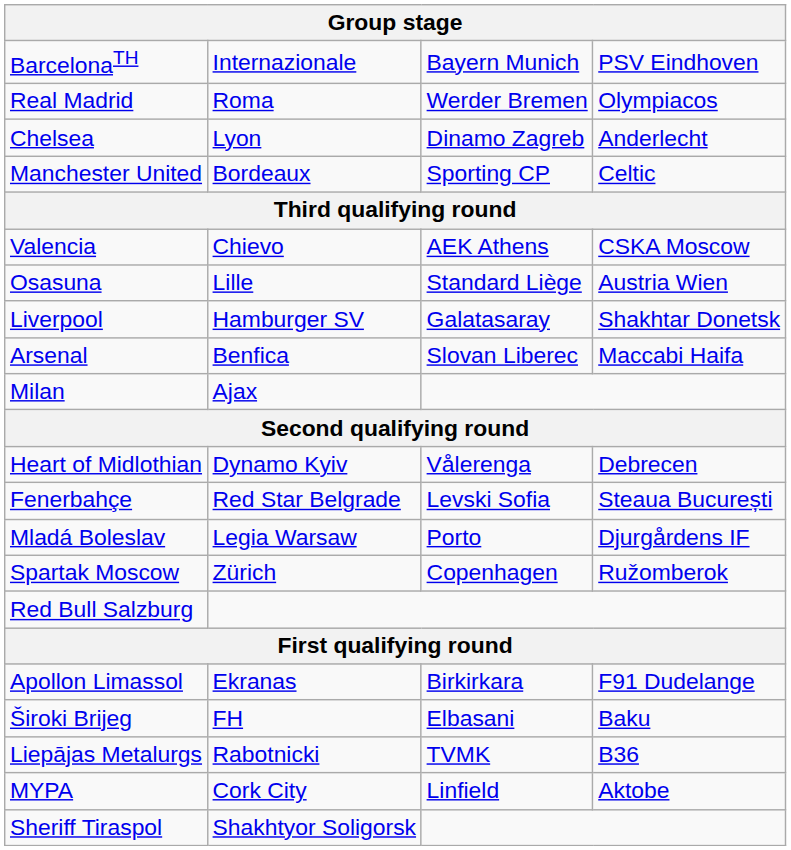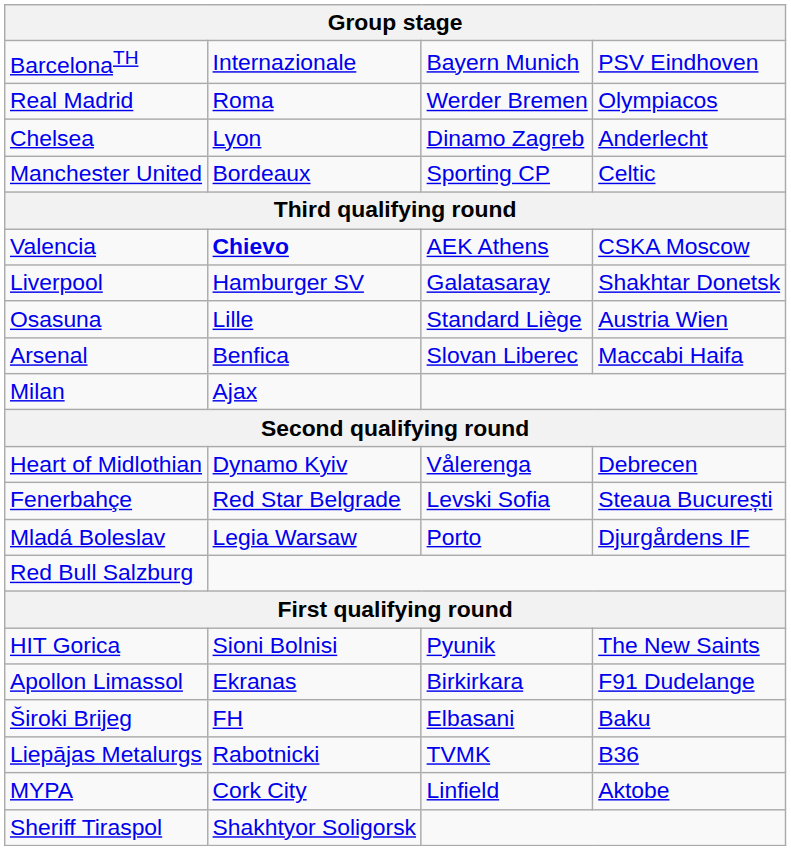Valencia | column 2: normal -> bold
rows swapped: Osasuna <-> Liverpool
- row: Spartak Moscow | Zürich | Copenhagen | Ružomberok
+ row: HIT Gorica | Sioni Bolnisi | Pyunik | The New Saints
